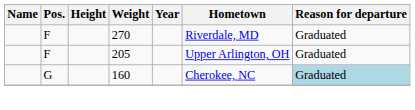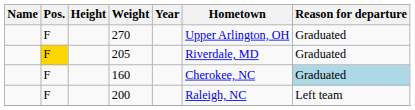270 | Hometown: Riverdale, MD -> Upper Arlington, OH
205 | Pos.: no background -> gold background
205 | Hometown: Upper Arlington, OH -> Riverdale, MD
160 | Pos.: G -> F
+ row: F | 200 | Raleigh, NC | Left team
